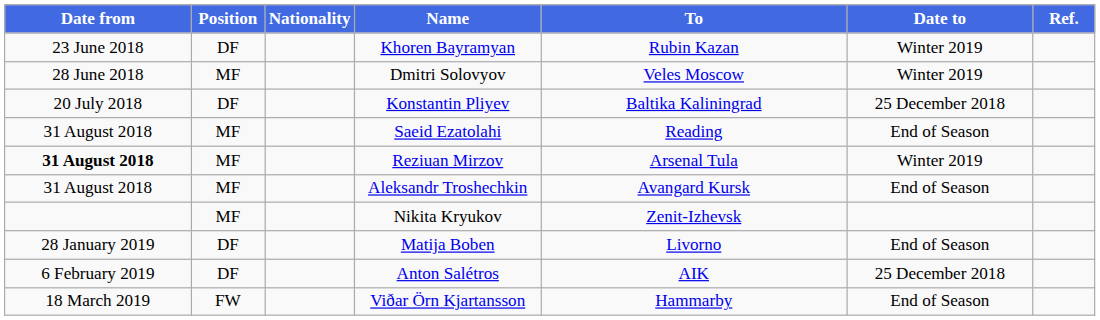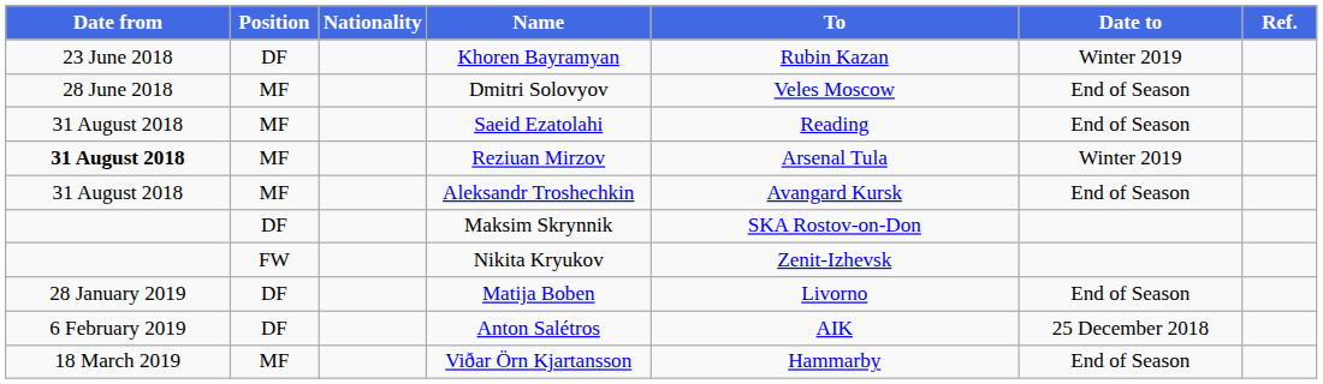Dmitri Solovyov | Date to: Winter 2019 -> End of Season
- row: 20 July 2018 | DF | Konstantin Pliyev | Baltika Kaliningrad | 25 December 2018
+ row: DF | Maksim Skrynnik | SKA Rostov-on-Don
Nikita Kryukov | Position: MF -> FW
Viðar Örn Kjartansson | Position: FW -> MF
